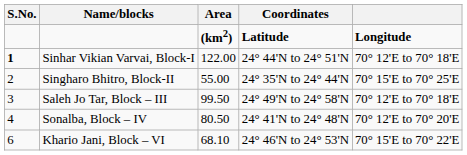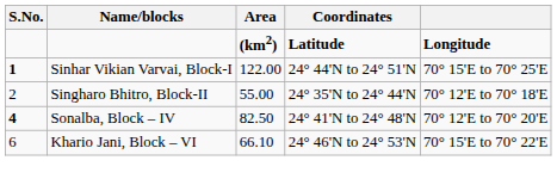Sinhar Vikian Varvai, Block-I | column 5: 70° 12'E to 70° 18'E -> 70° 15'E to 70° 25'E
Singharo Bhitro, Block-II | column 5: 70° 15'E to 70° 25'E -> 70° 12'E to 70° 18'E
- row: 3 | Saleh Jo Tar, Block – III | 99.50 | 24° 49'N to 24° 58'N | 70° 12'E to 70° 18'E
Sonalba, Block – IV | S.No.: normal -> bold
Sonalba, Block – IV | Area: 80.50 -> 82.50
Khario Jani, Block – VI | Area: 68.10 -> 66.10
